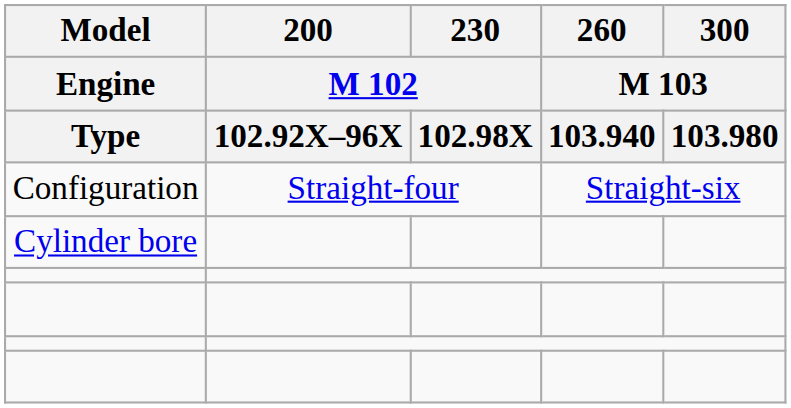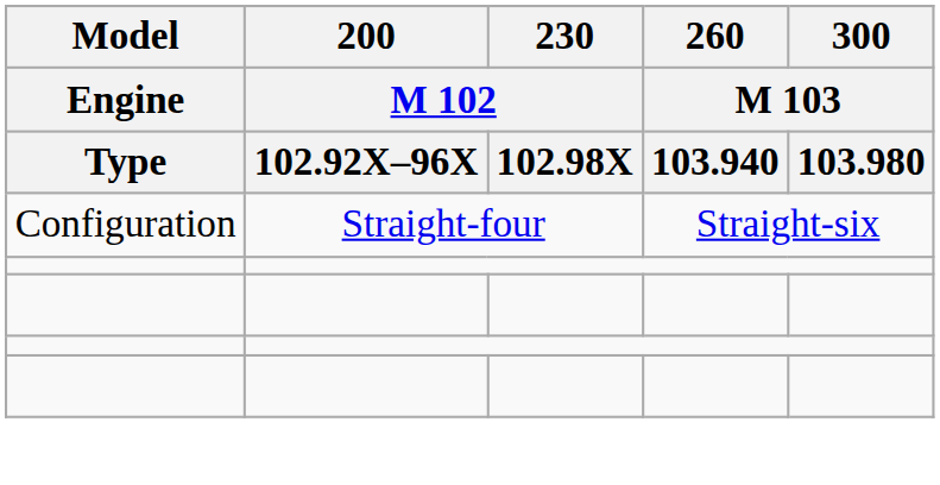- row: Cylinder bore
